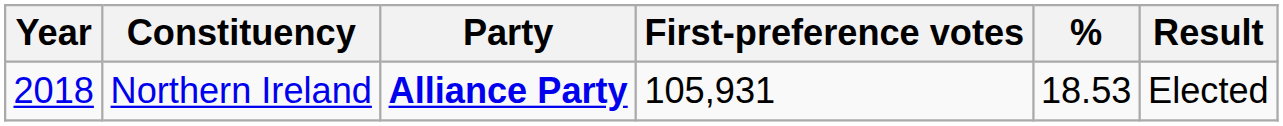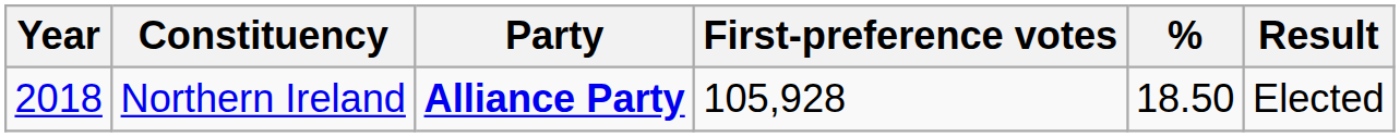Northern Ireland | First-preference votes: 105,931 -> 105,928
Northern Ireland | %: 18.53 -> 18.50
